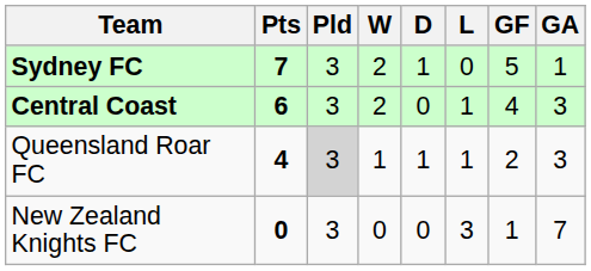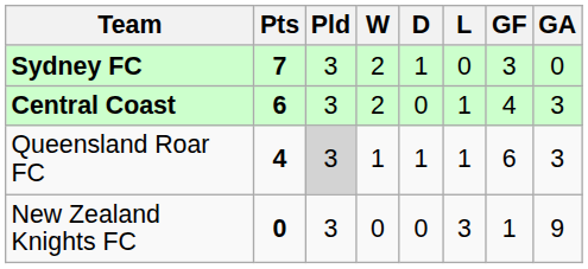Sydney FC | GF: 5 -> 3
Sydney FC | GA: 1 -> 0
Queensland Roar FC | GF: 2 -> 6
New Zealand Knights FC | GA: 7 -> 9
